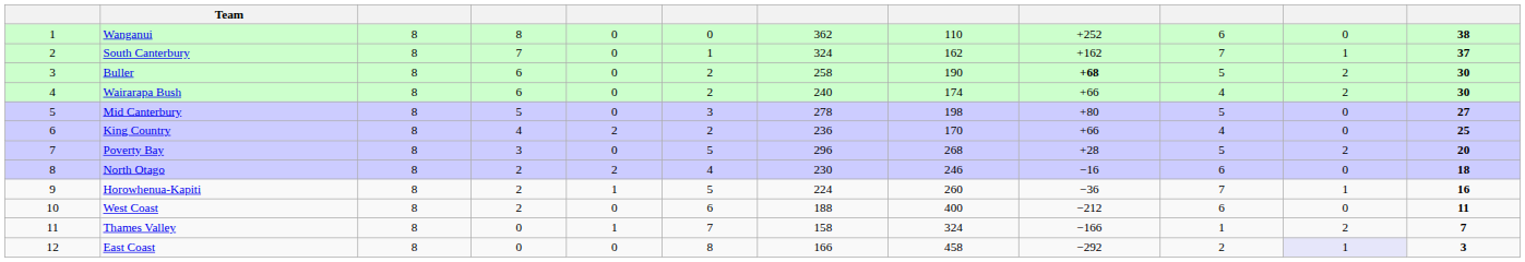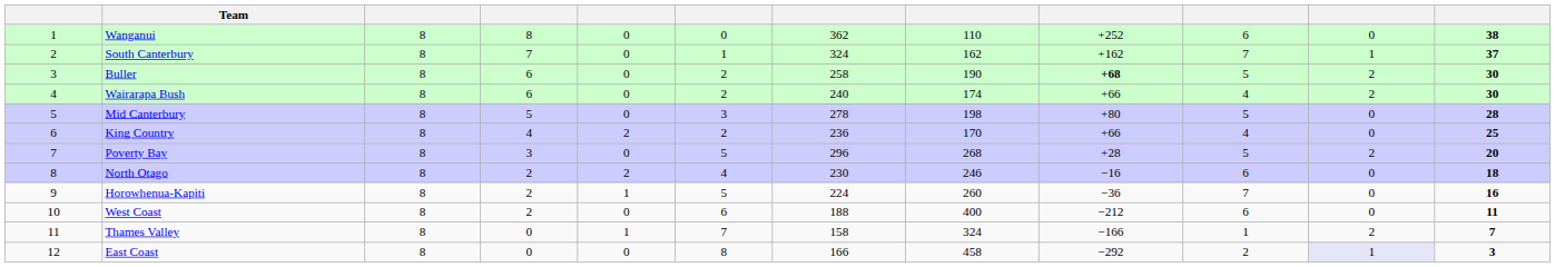Mid Canterbury | column 12: 27 -> 28
Horowhenua-Kapiti | column 11: 1 -> 0
